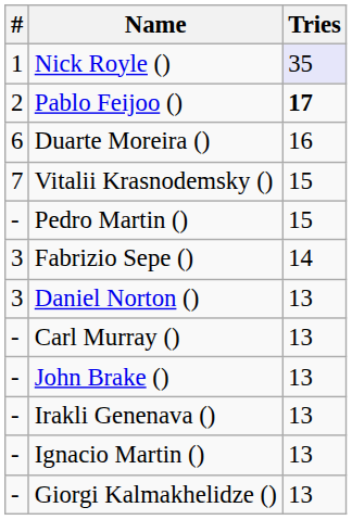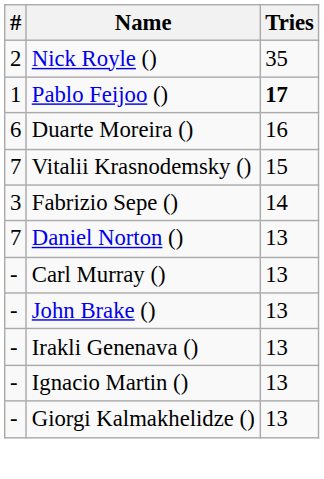Nick Royle () | #: 1 -> 2
Nick Royle () | Tries: lavender background -> no background
Pablo Feijoo () | #: 2 -> 1
- row: - | Pedro Martin () | 15
Daniel Norton () | #: 3 -> 7
